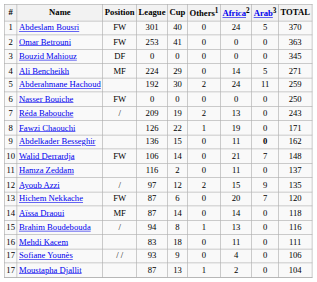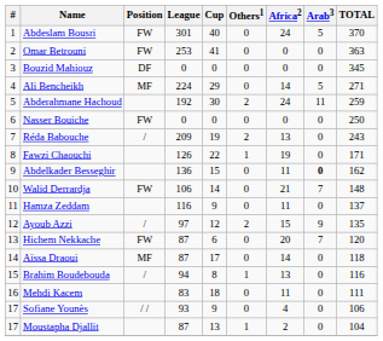Hamza Zeddam | Cup: 2 -> 9
Aïssa Draoui | Cup: 14 -> 17
